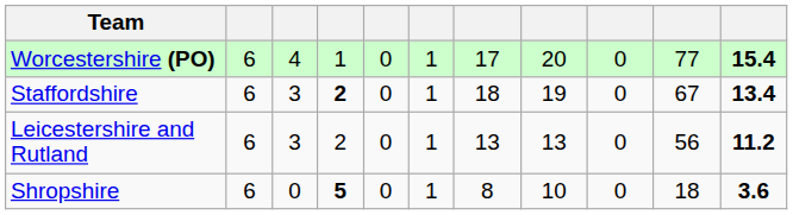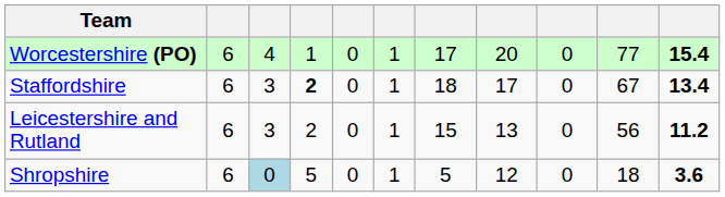Staffordshire | column 8: 19 -> 17
Leicestershire and Rutland | column 7: 13 -> 15
Shropshire | column 3: no background -> lightblue background
Shropshire | column 4: bold -> normal
Shropshire | column 7: 8 -> 5
Shropshire | column 8: 10 -> 12
